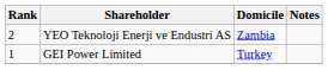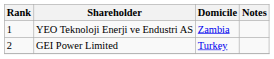YEO Teknoloji Enerji ve Endustri AS | Rank: 2 -> 1
GEI Power Limited | Rank: 1 -> 2
